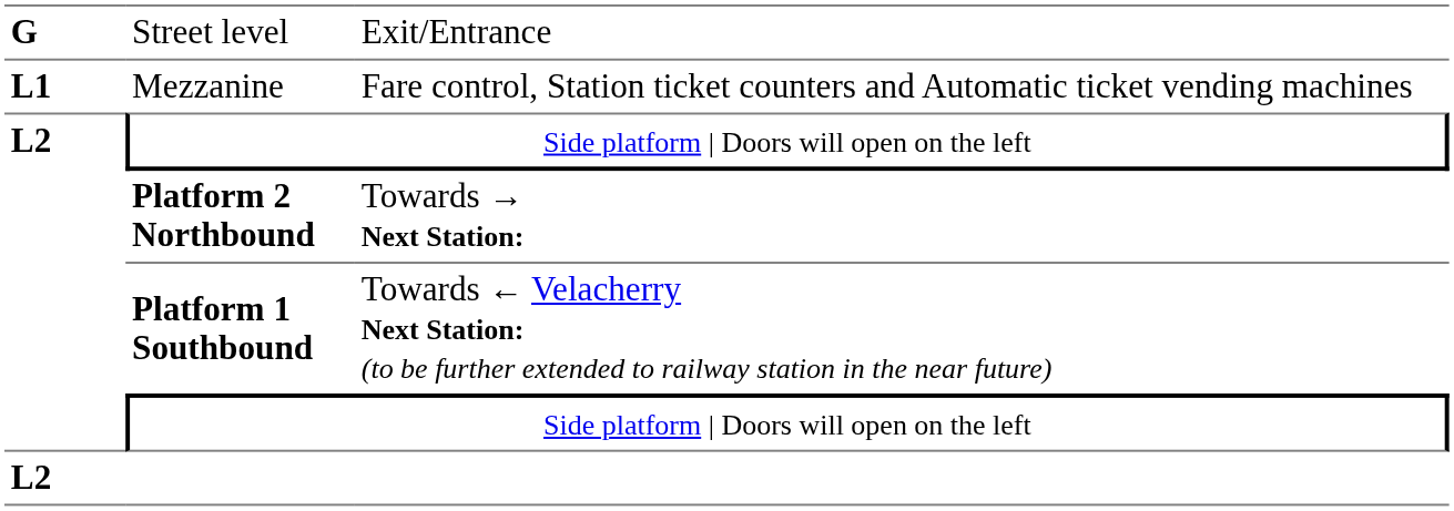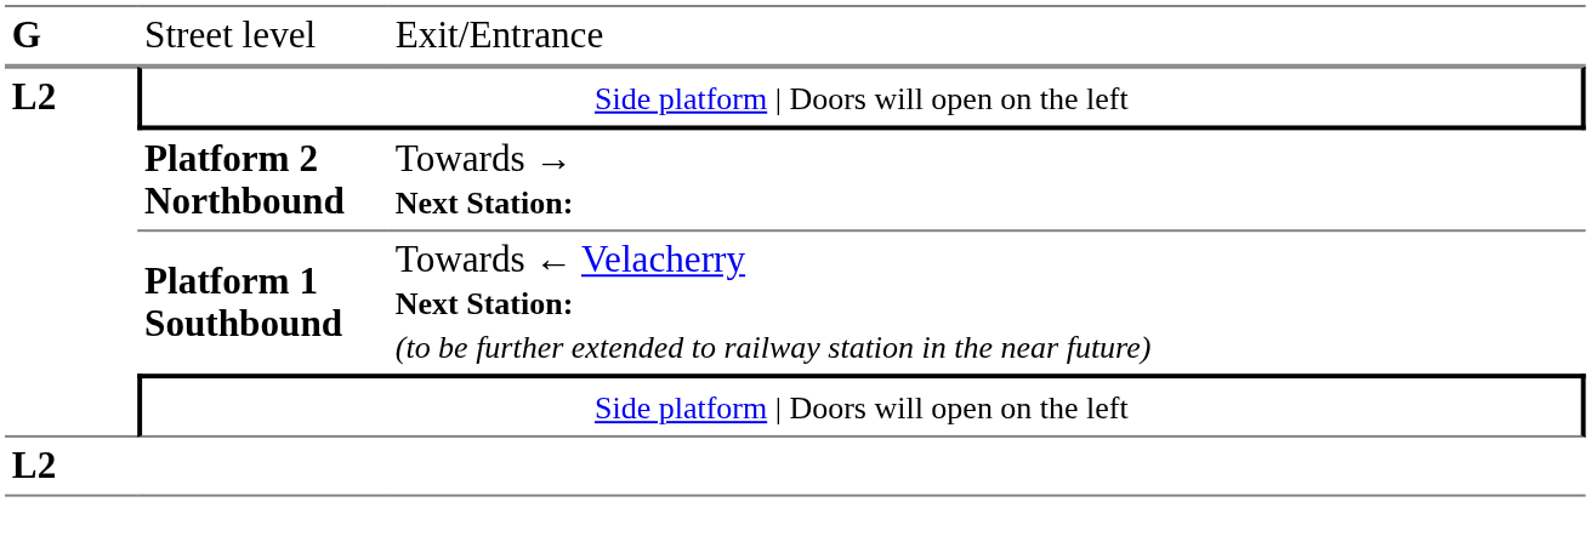- row: L1 | Mezzanine | Fare control, Station ticket counters and Automatic ticket vending machines
